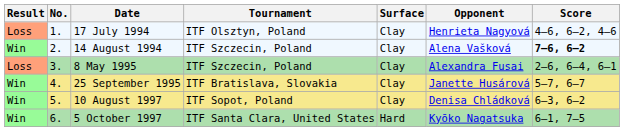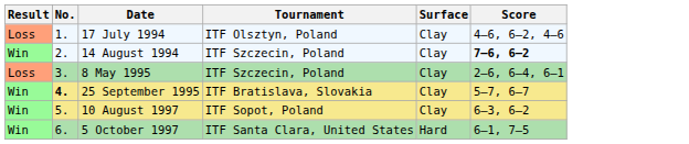- column: Opponent | Henrieta Nagyová | Alena Vašková | Alexandra Fusai | Janette Husárová | Denisa Chládková | Kyōko Nagatsuka
25 September 1995 | No.: normal -> bold
